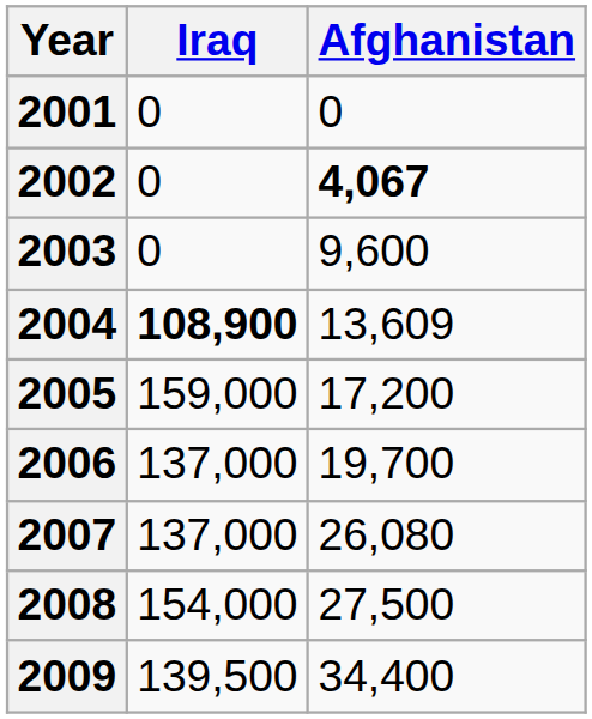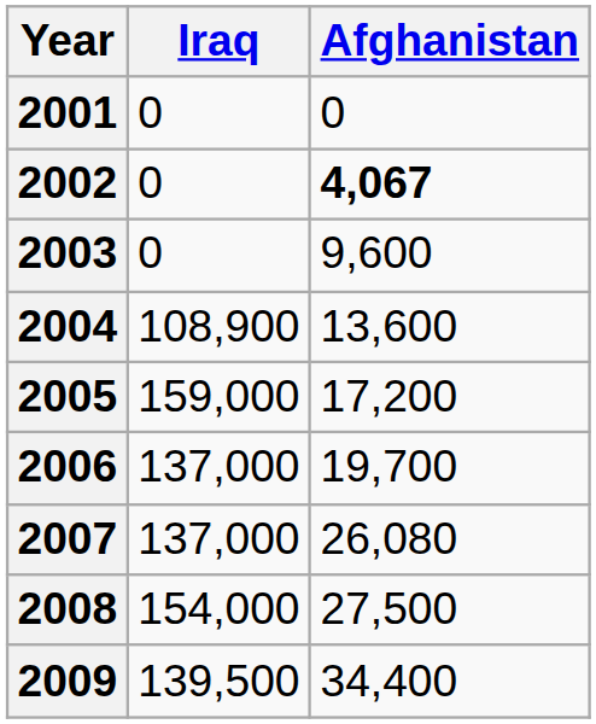2004 | Iraq: bold -> normal
2004 | Afghanistan: 13,609 -> 13,600
